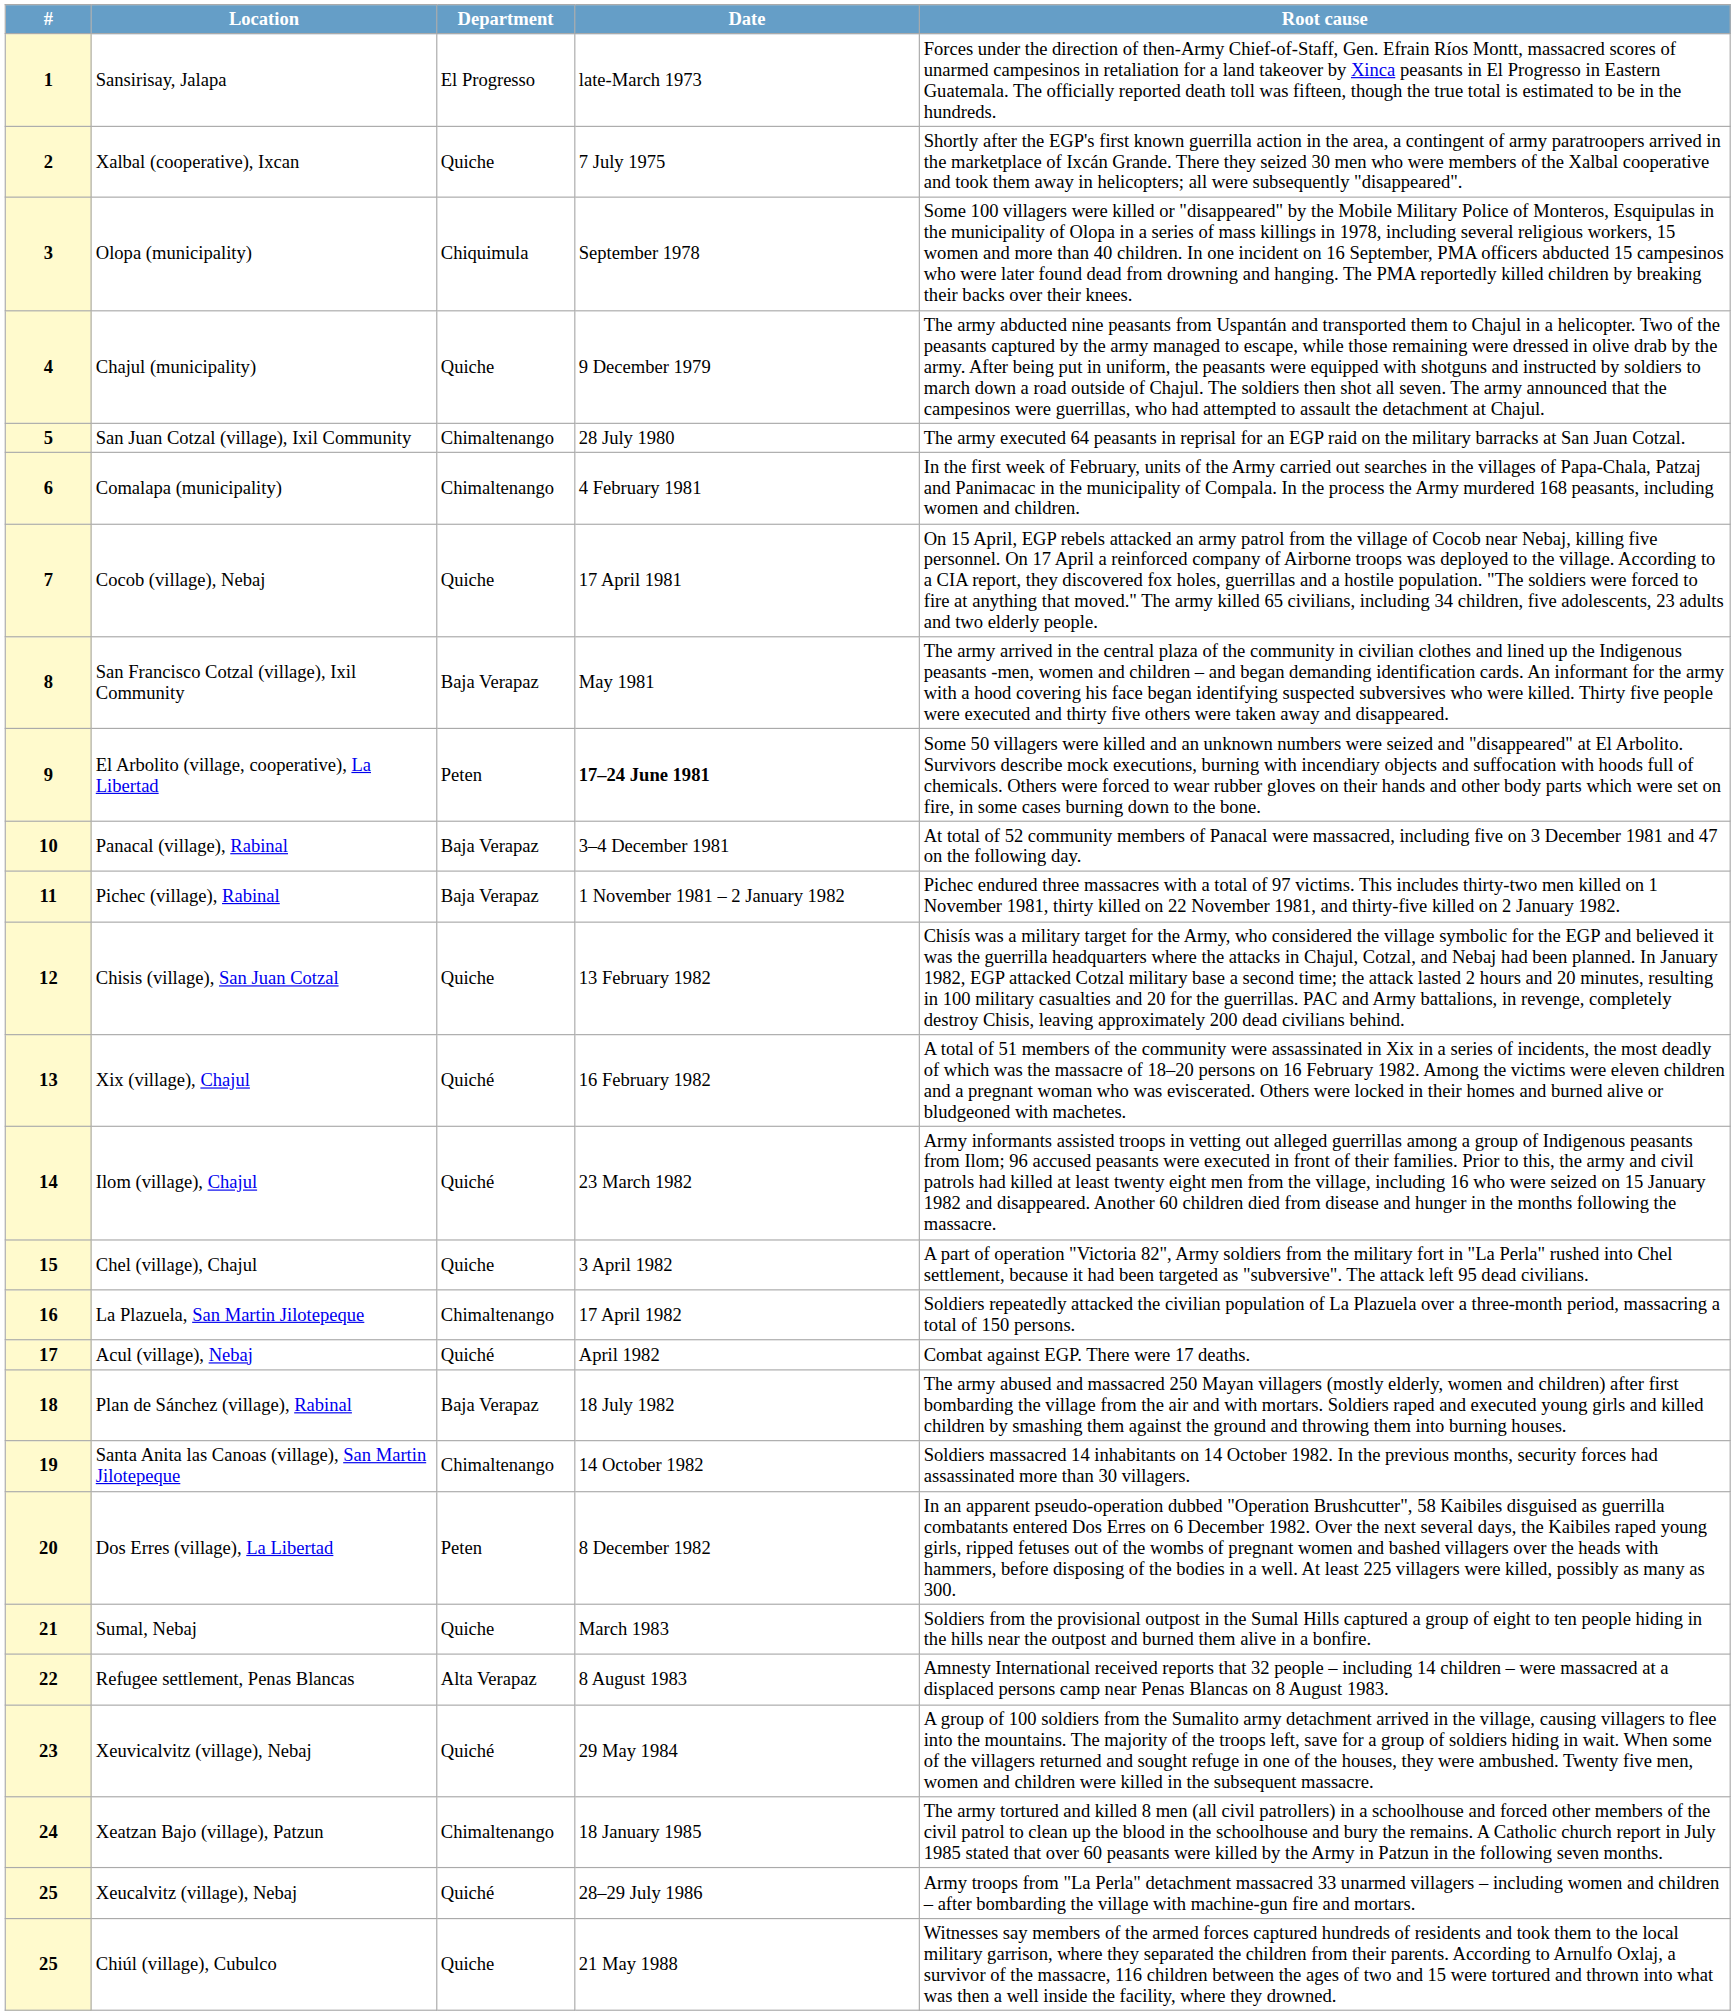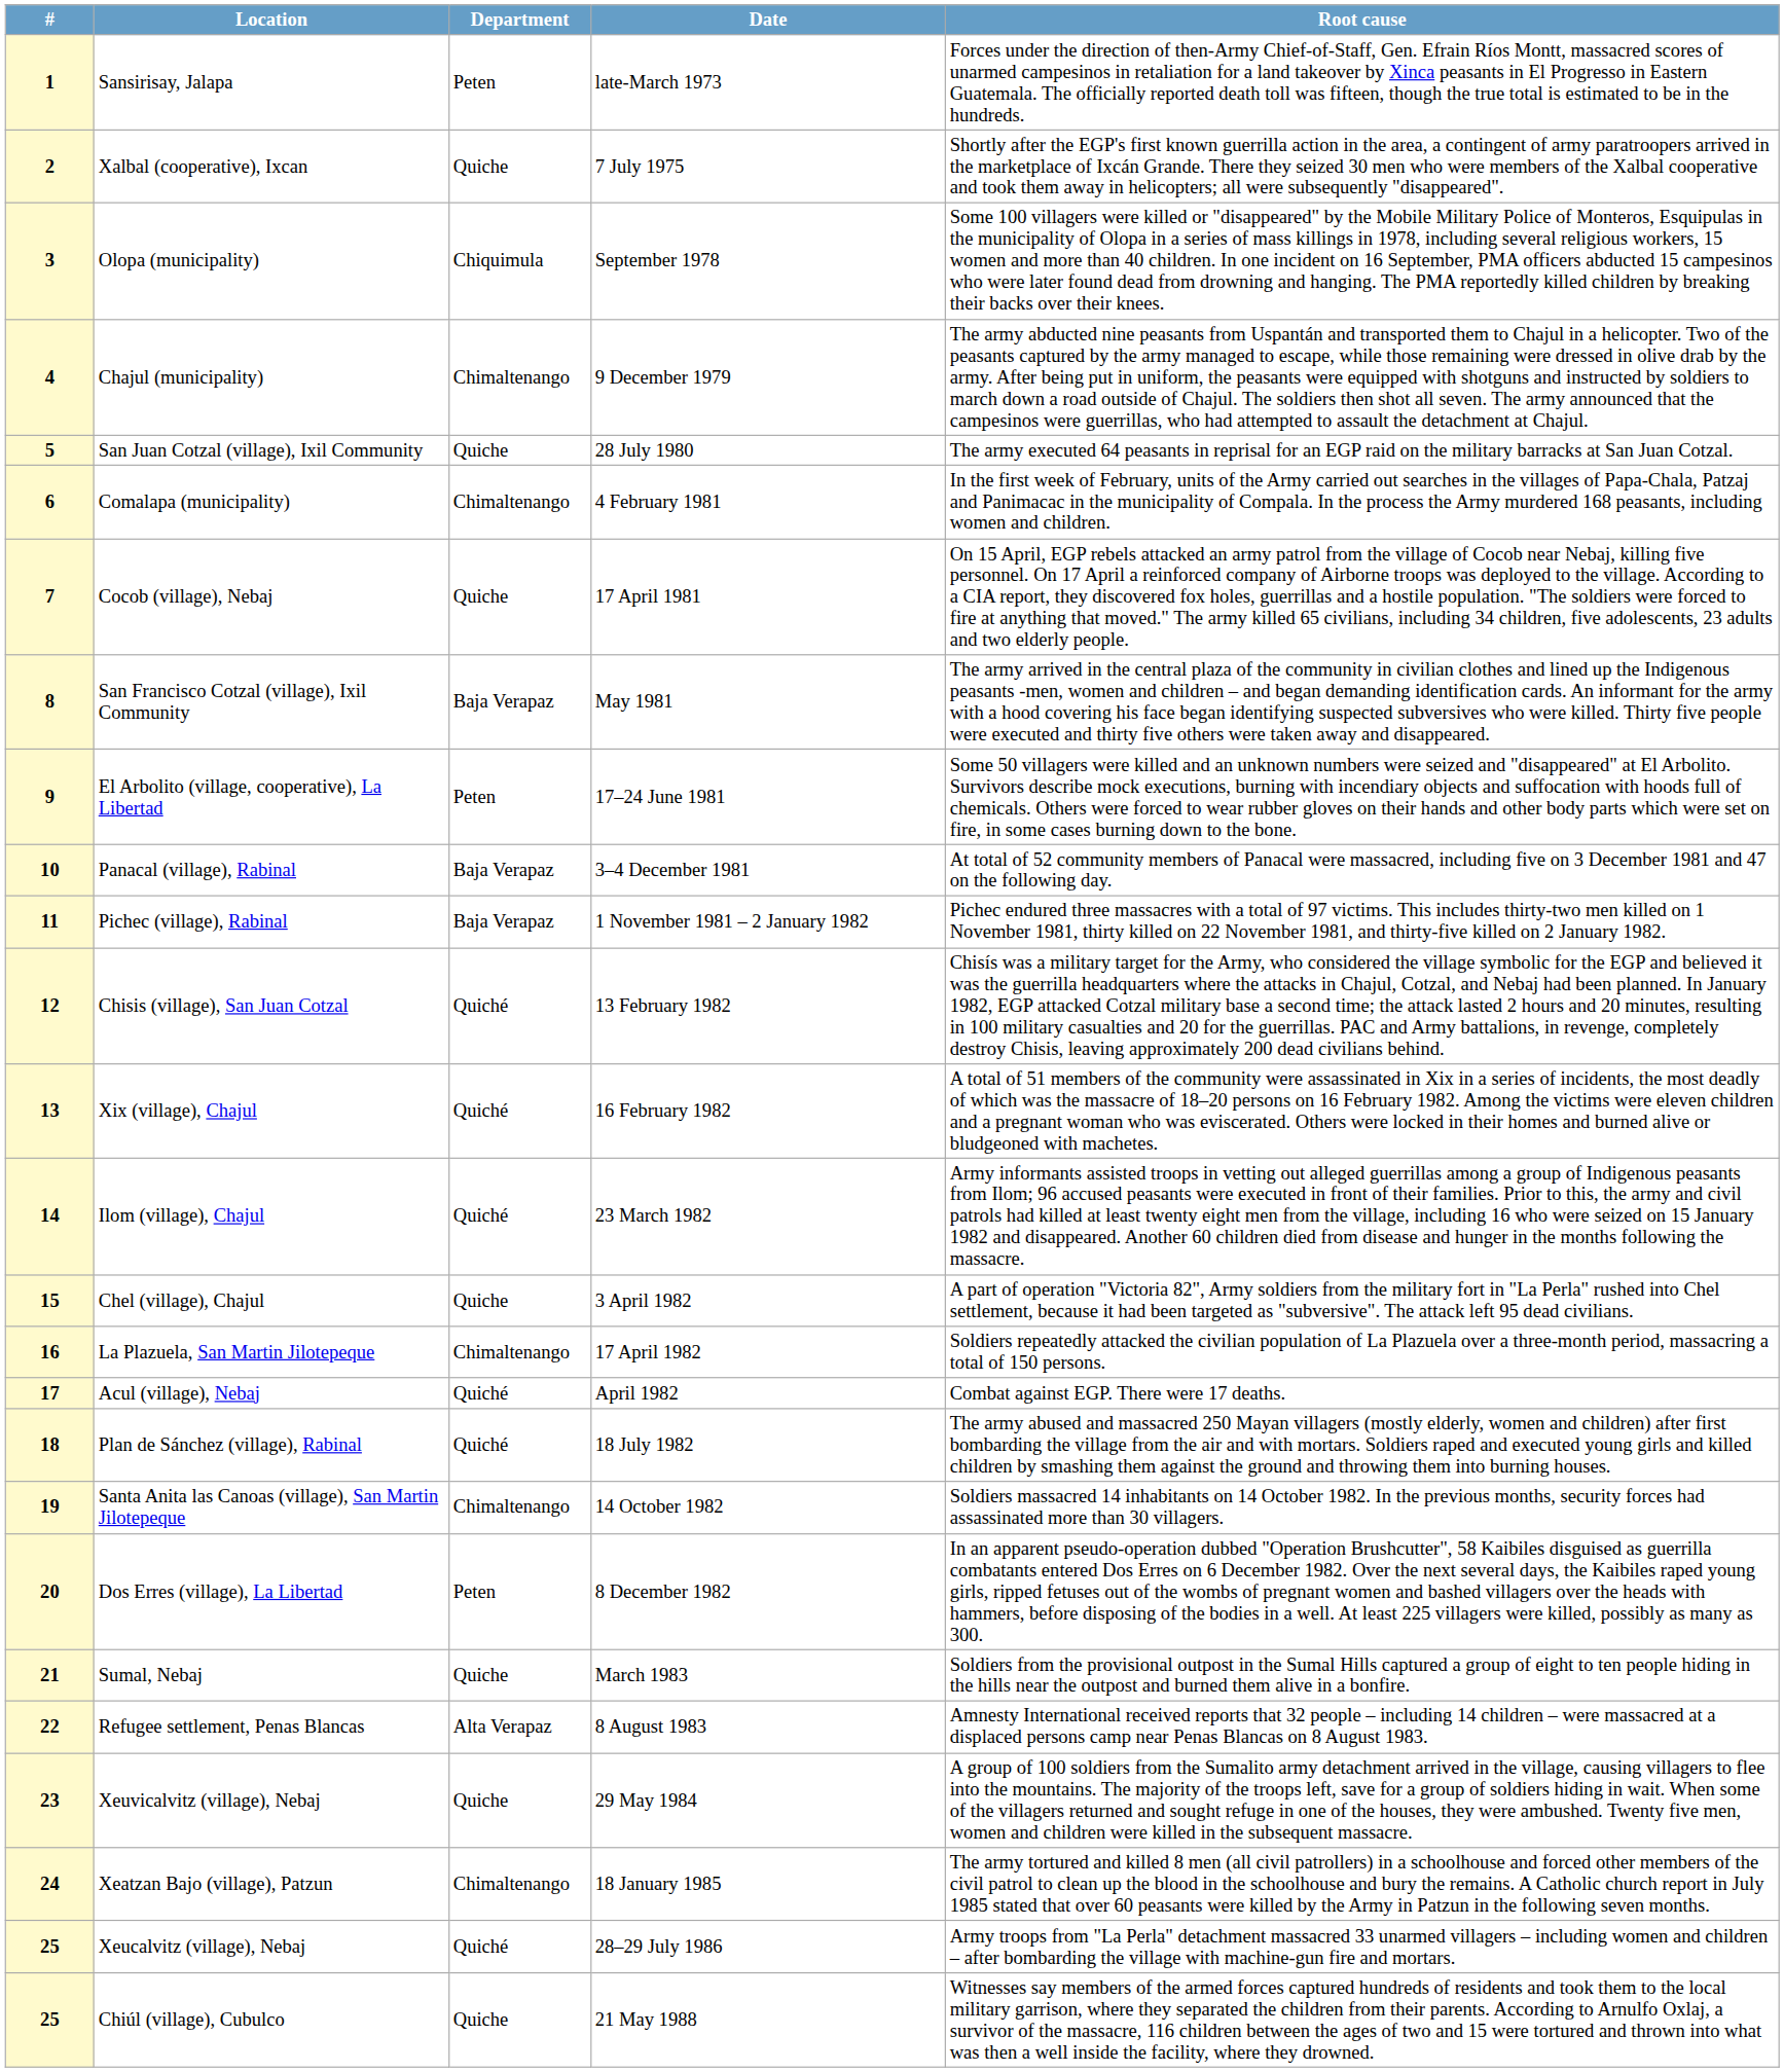1 | Department: El Progresso -> Peten
4 | Department: Quiche -> Chimaltenango
5 | Department: Chimaltenango -> Quiche
9 | Date: bold -> normal
12 | Department: Quiche -> Quiché
18 | Department: Baja Verapaz -> Quiché
23 | Department: Quiché -> Quiche
